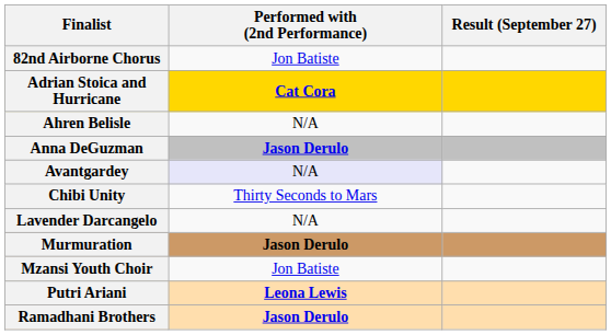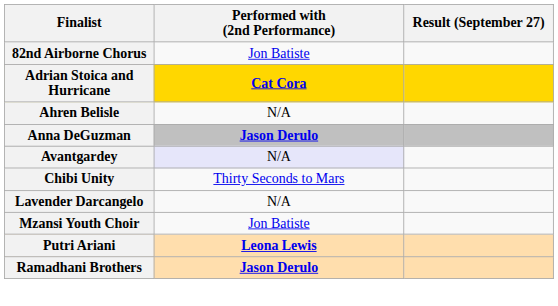- row: Murmuration | Jason Derulo
